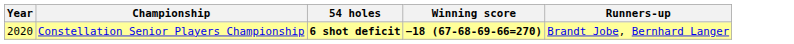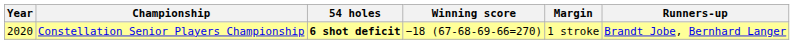+ column: Margin | 1 stroke
Constellation Senior Players Championship | Winning score: bold -> normal
